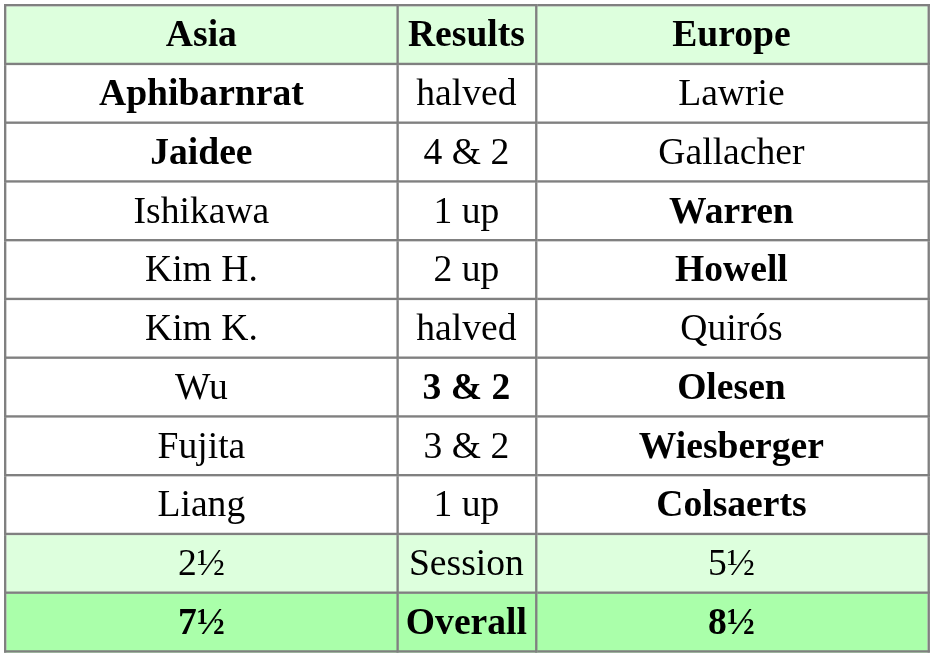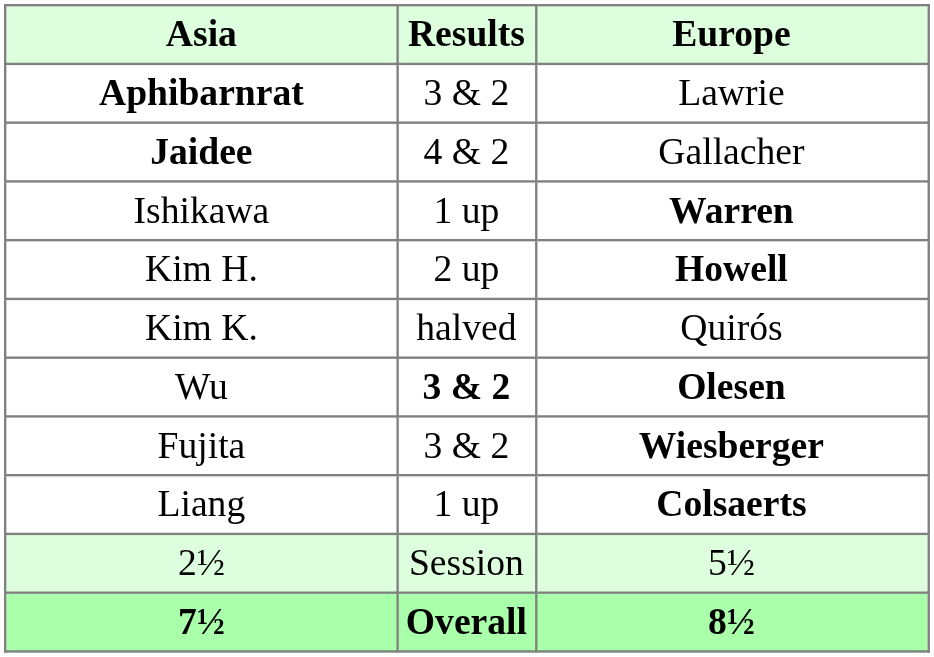Aphibarnrat | Results: halved -> 3 & 2
